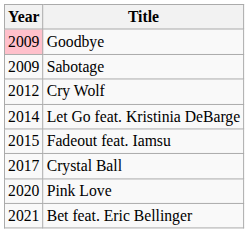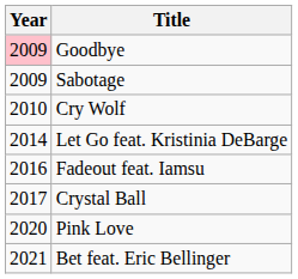Cry Wolf | Year: 2012 -> 2010
Fadeout feat. Iamsu | Year: 2015 -> 2016
